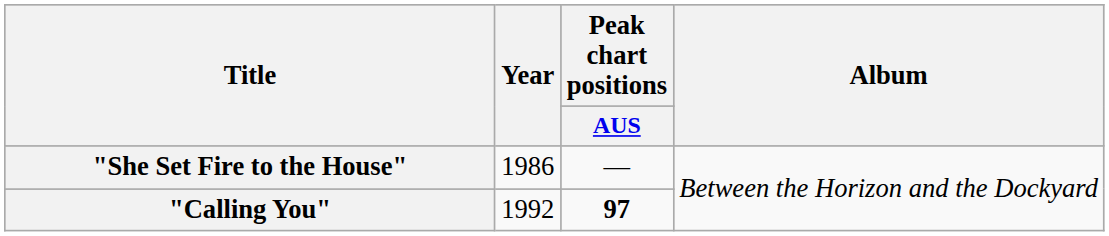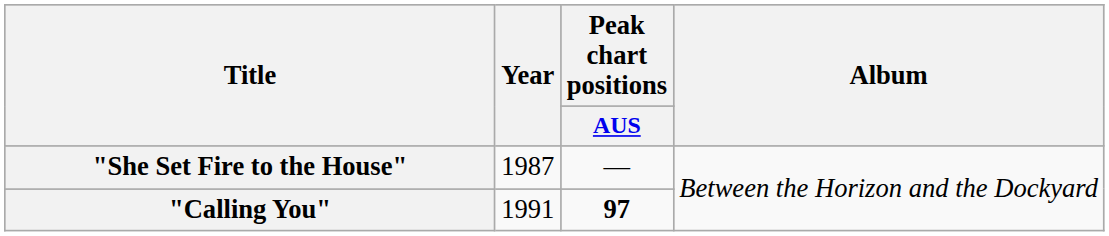"She Set Fire to the House" | Year: 1986 -> 1987
"Calling You" | Year: 1992 -> 1991
